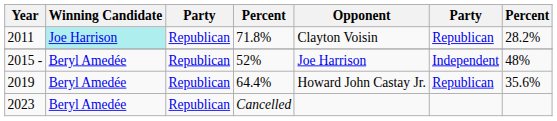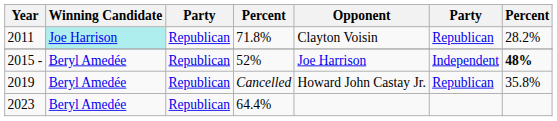2015 - | column 7: normal -> bold
2019 | column 4: 64.4% -> Cancelled
2019 | column 7: 35.6% -> 35.8%
2023 | column 4: Cancelled -> 64.4%
